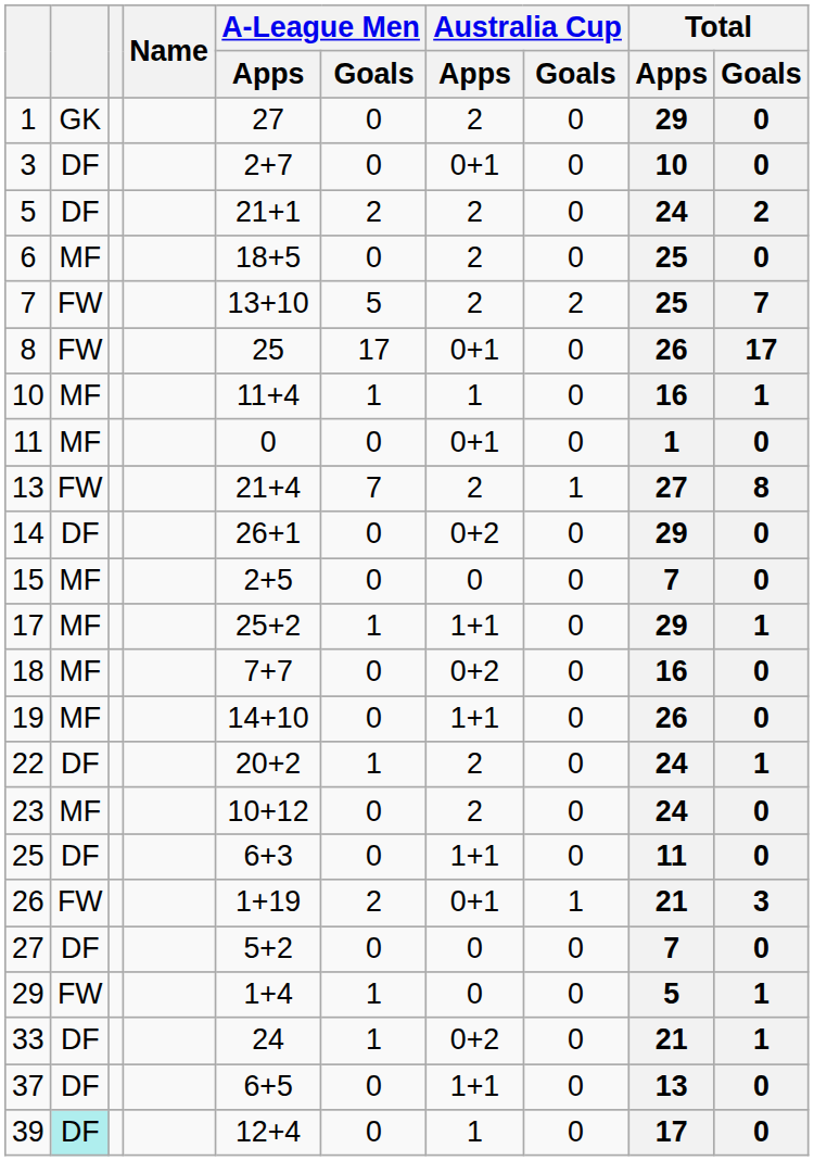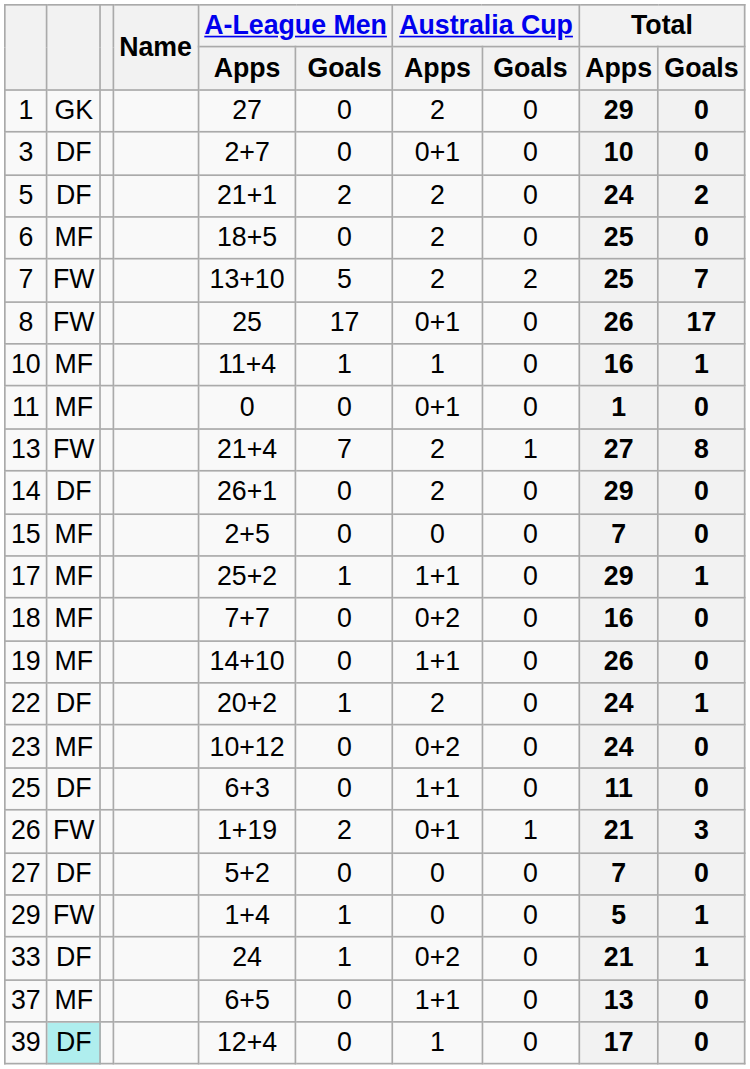14 | Australia Cup / Apps: 0+2 -> 2
23 | Australia Cup / Apps: 2 -> 0+2
37 | column 2: DF -> MF
